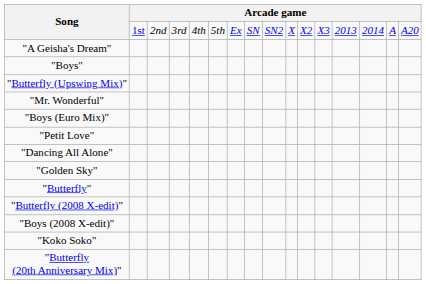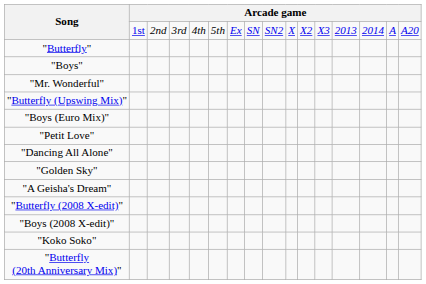rows swapped: "Butterfly" <-> "A Geisha's Dream"
rows swapped: "Butterfly (Upswing Mix)" <-> "Mr. Wonderful"
